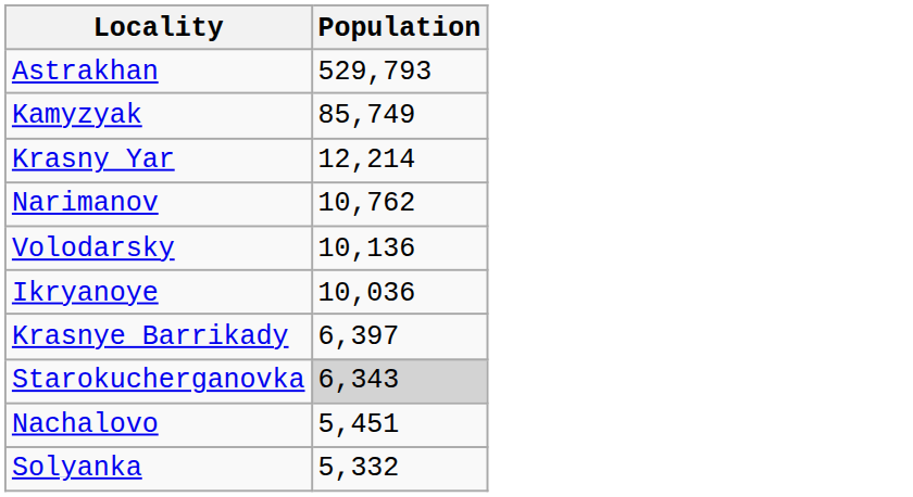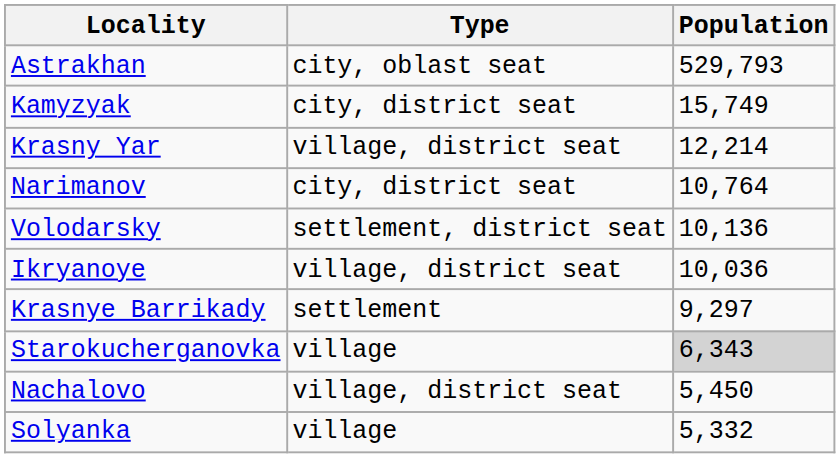+ column: Type | city, oblast seat | city, district seat | village, district seat | city, district seat | settlement, district seat | village, district seat | settlement | village | village, district seat | village
Kamyzyak | Population: 85,749 -> 15,749
Narimanov | Population: 10,762 -> 10,764
Krasnye Barrikady | Population: 6,397 -> 9,297
Nachalovo | Population: 5,451 -> 5,450
